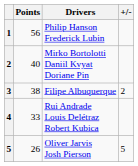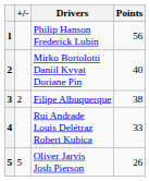columns swapped: +/- <-> Points
